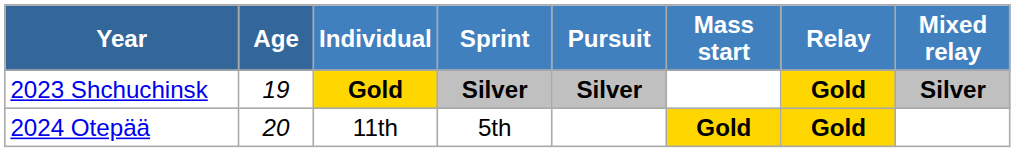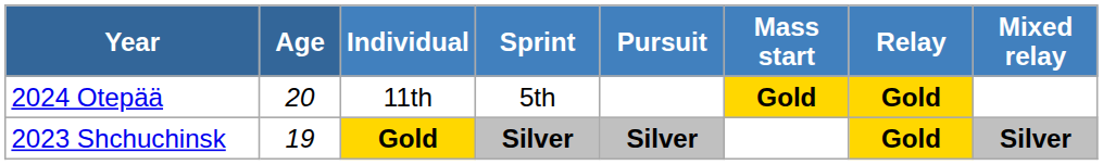rows swapped: 2023 Shchuchinsk <-> 2024 Otepää
